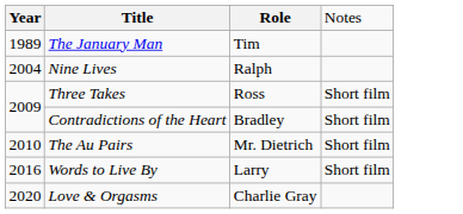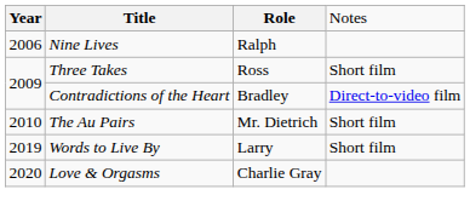- row: 1989 | The January Man | Tim
Nine Lives | column 1: 2004 -> 2006
Contradictions of the Heart | column 4: Short film -> Direct-to-video film
Words to Live By | column 1: 2016 -> 2019
